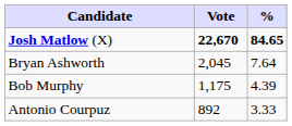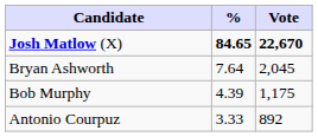columns swapped: Vote <-> %
